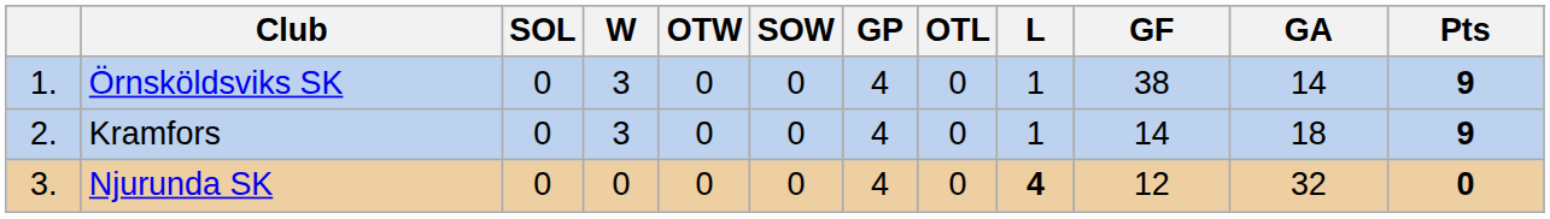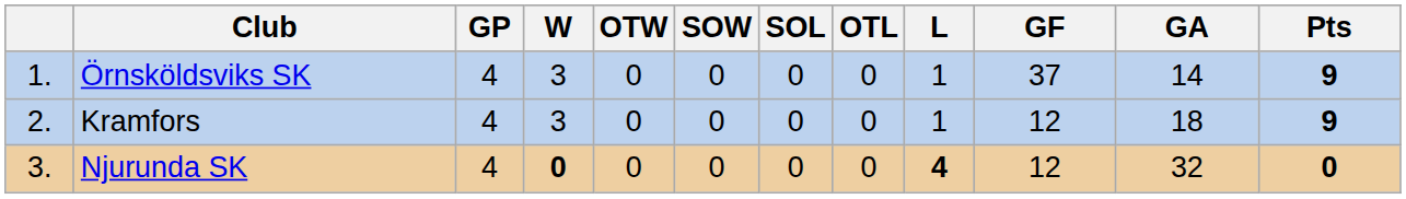columns swapped: GP <-> SOL
Örnsköldsviks SK | GF: 38 -> 37
Kramfors | GF: 14 -> 12
Njurunda SK | W: normal -> bold
